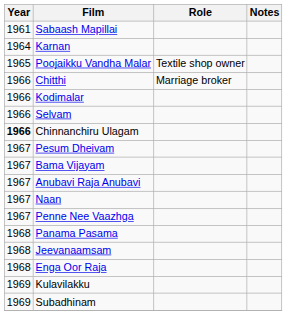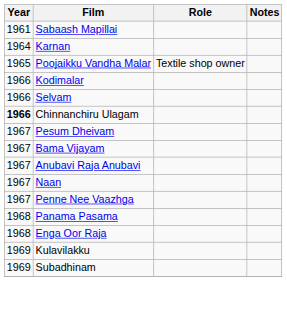- row: 1966 | Chitthi | Marriage broker
- row: 1968 | Jeevanaamsam
